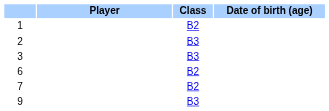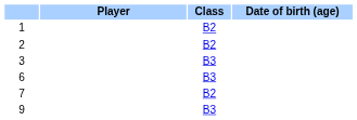2 | Class: B3 -> B2
6 | Class: B2 -> B3
